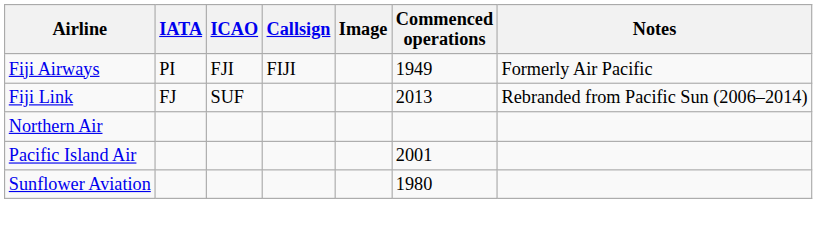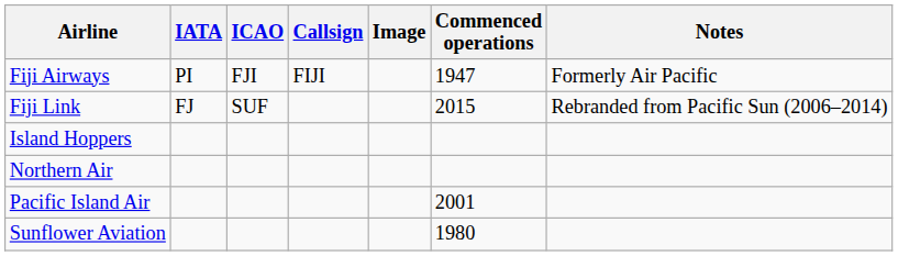Fiji Airways | Commenced operations: 1949 -> 1947
Fiji Link | Commenced operations: 2013 -> 2015
+ row: Island Hoppers
